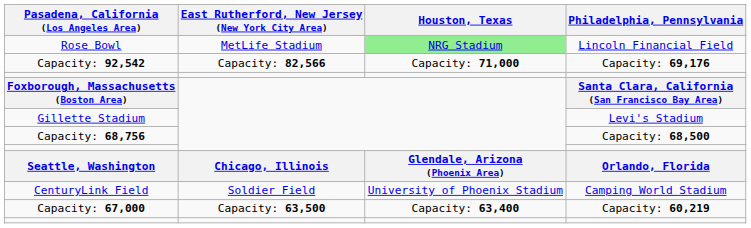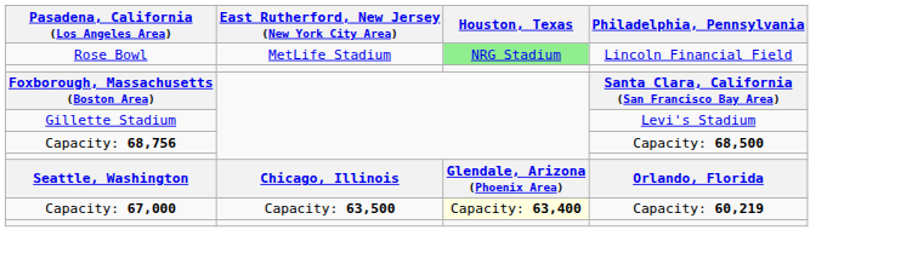- row: Capacity: 92,542 | Capacity: 82,566 | Capacity: 71,000 | Capacity: 69,176
- row: CenturyLink Field | Soldier Field | University of Phoenix Stadium | Camping World Stadium
Capacity: 67,000 | Houston, Texas: no background -> lightyellow background
